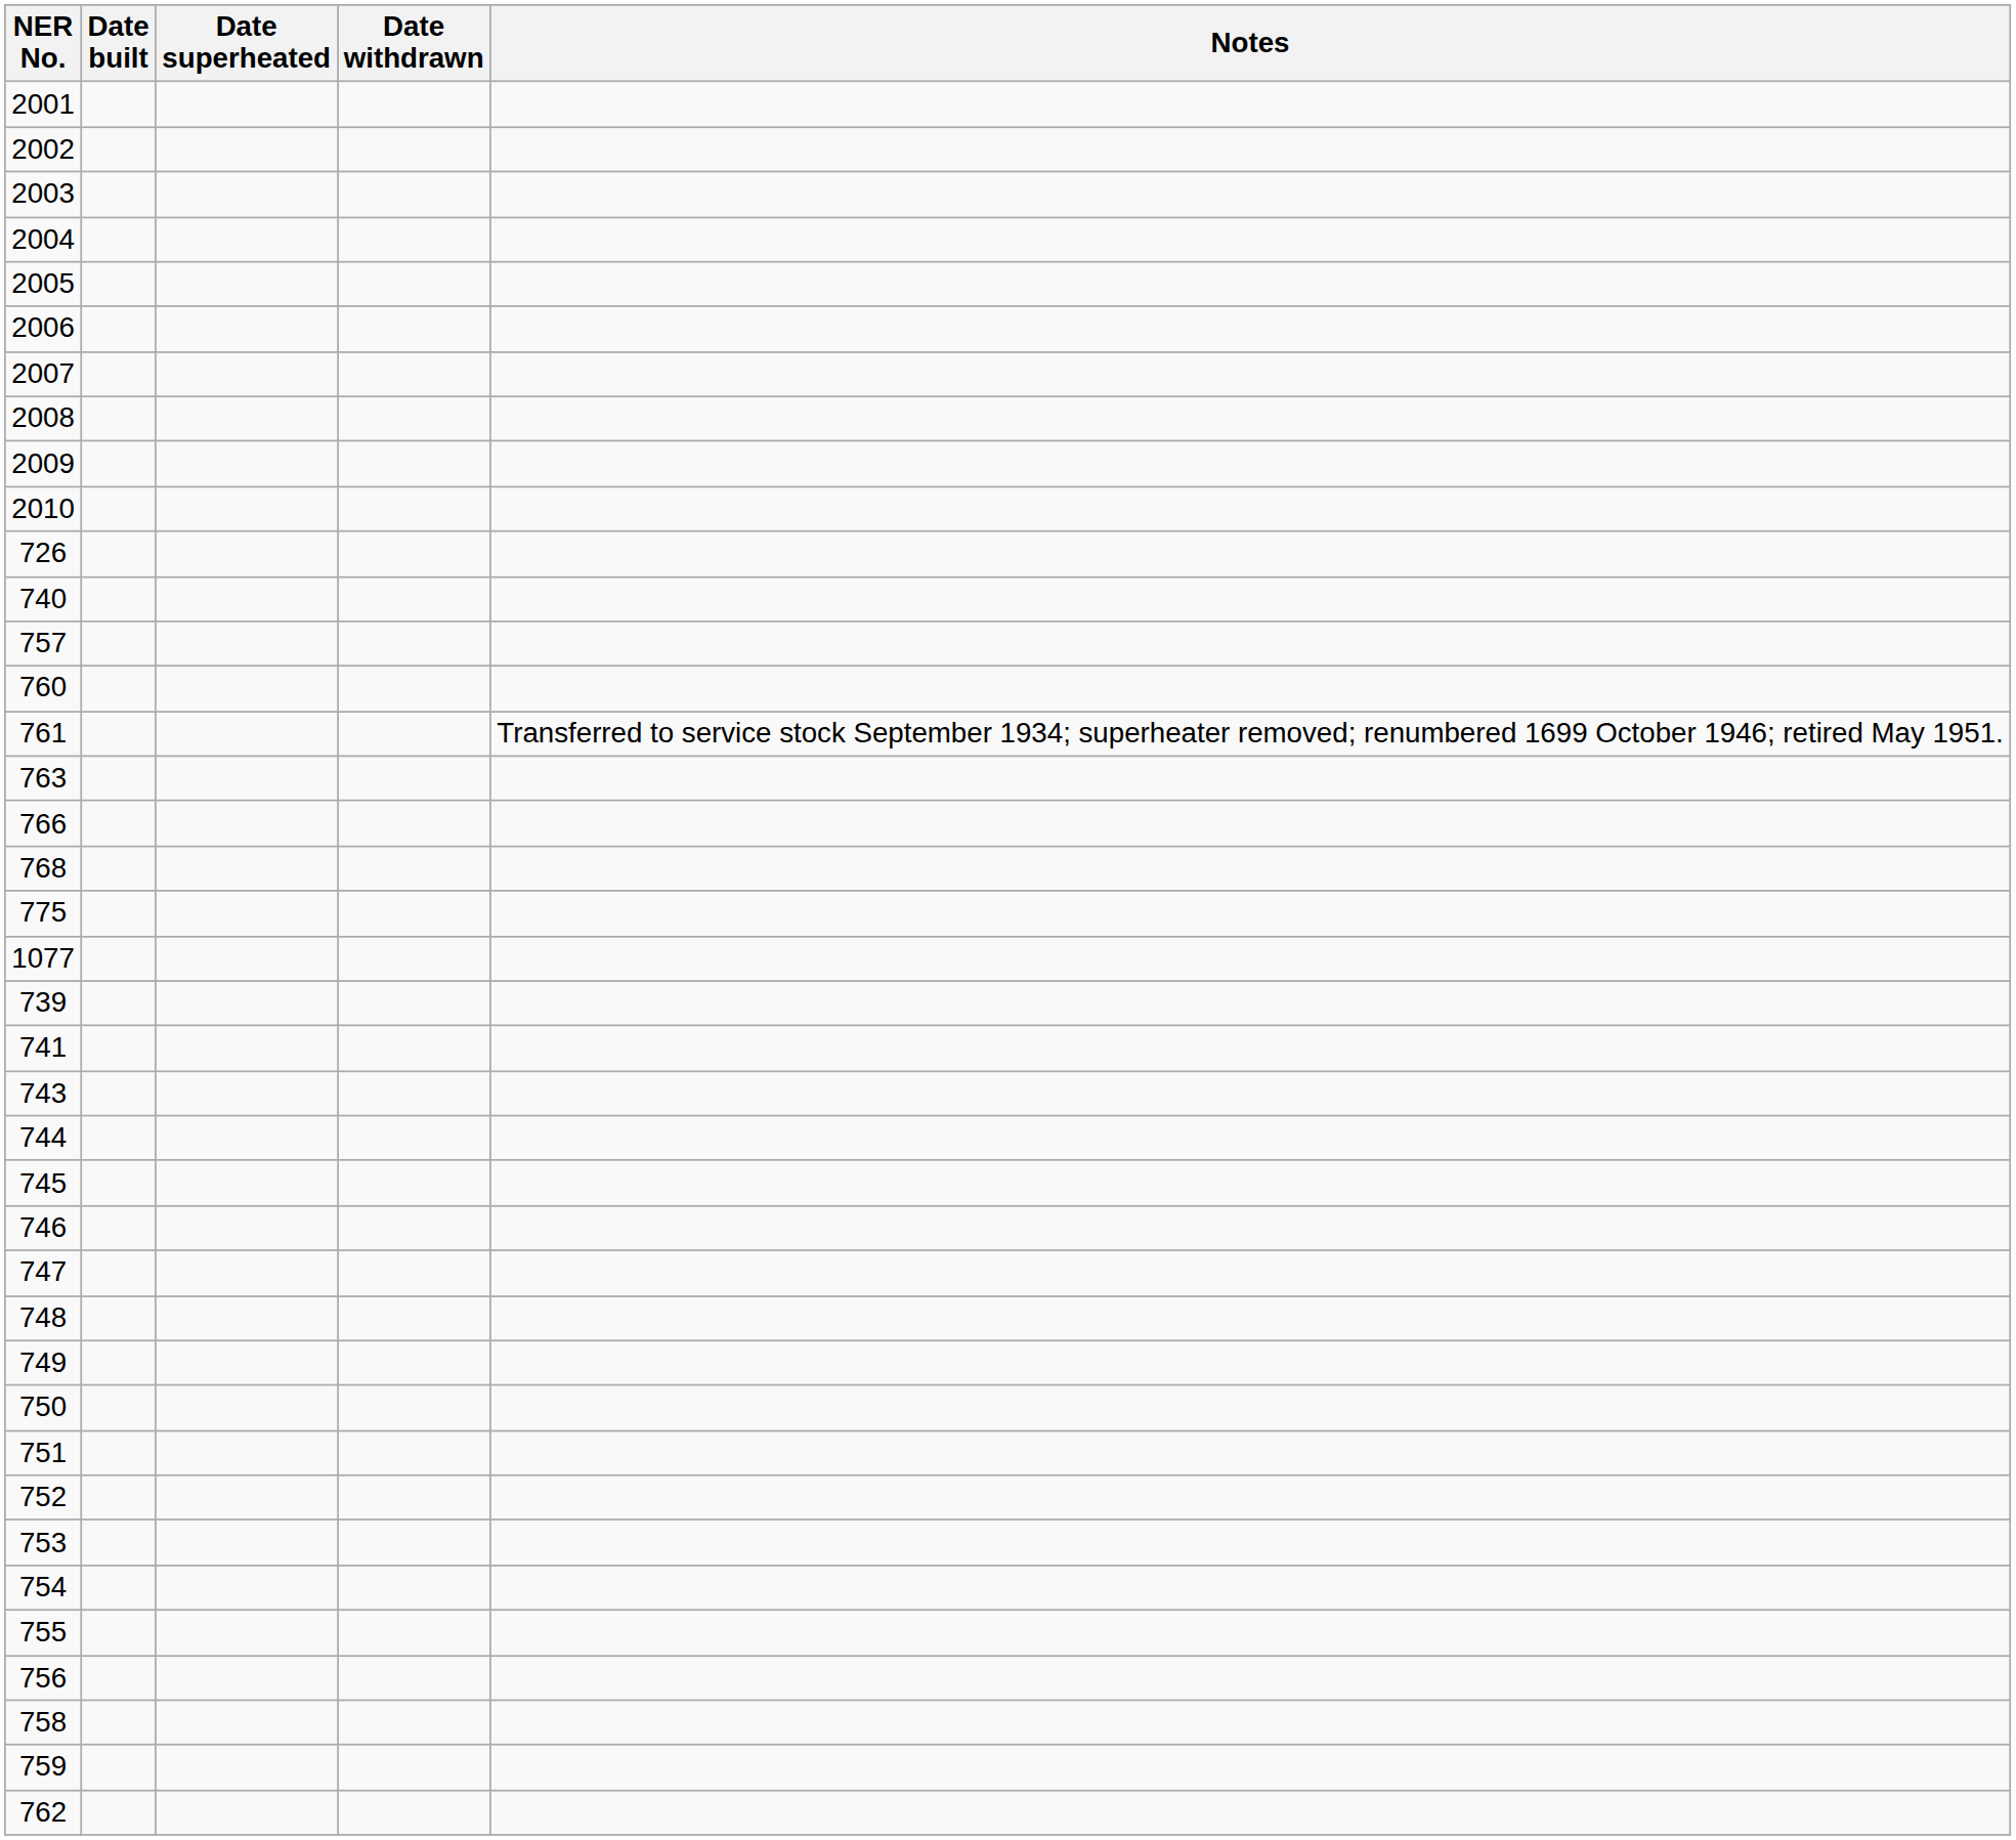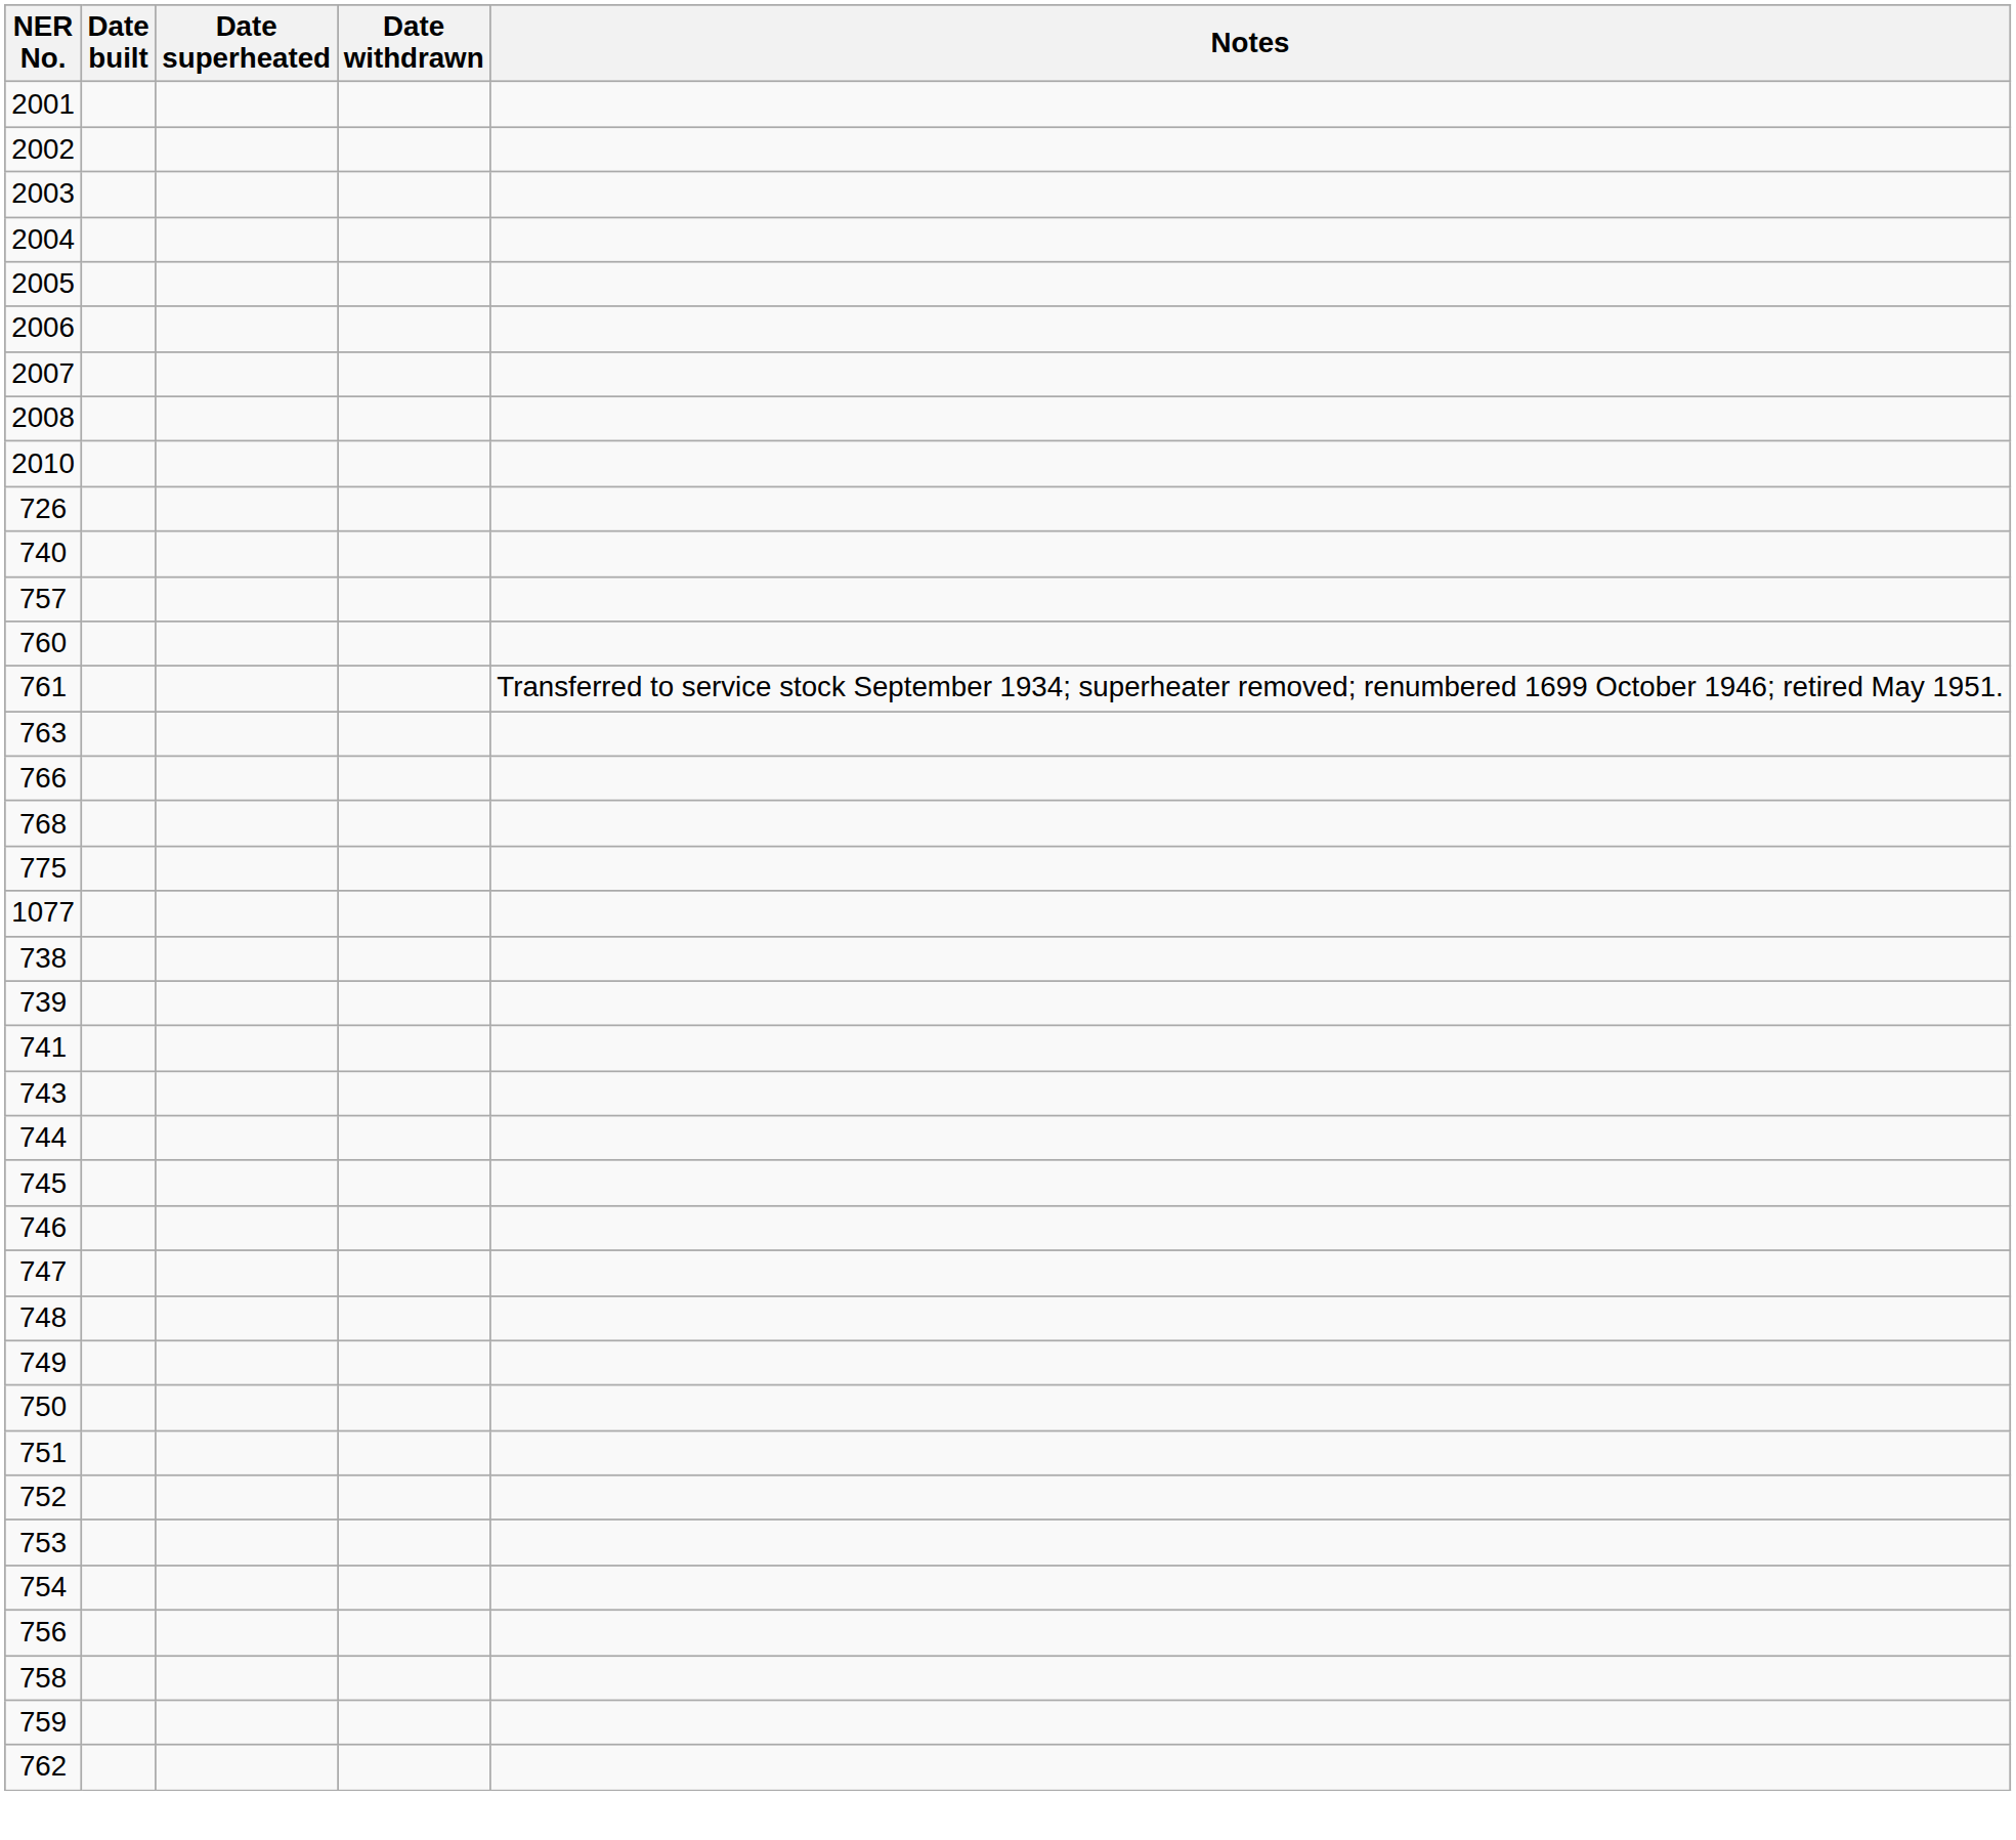- row: 2009
+ row: 738
- row: 755
